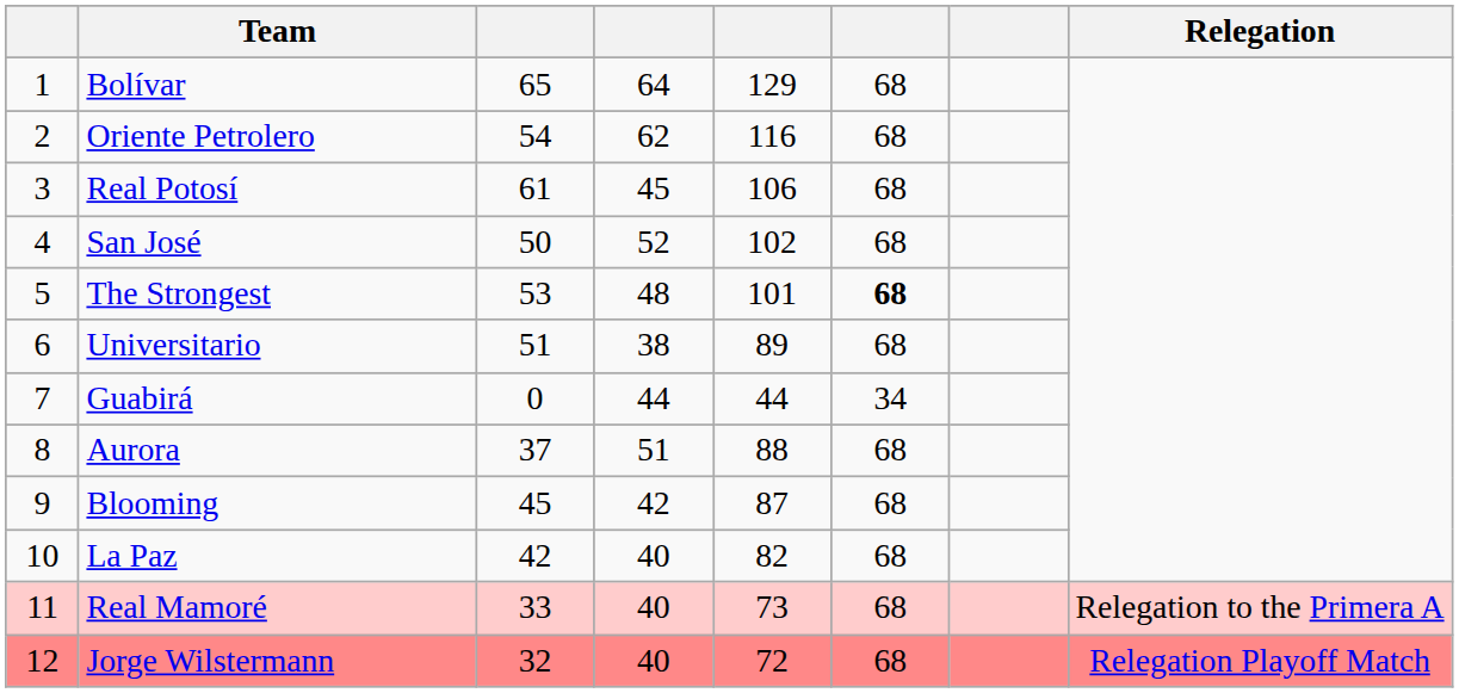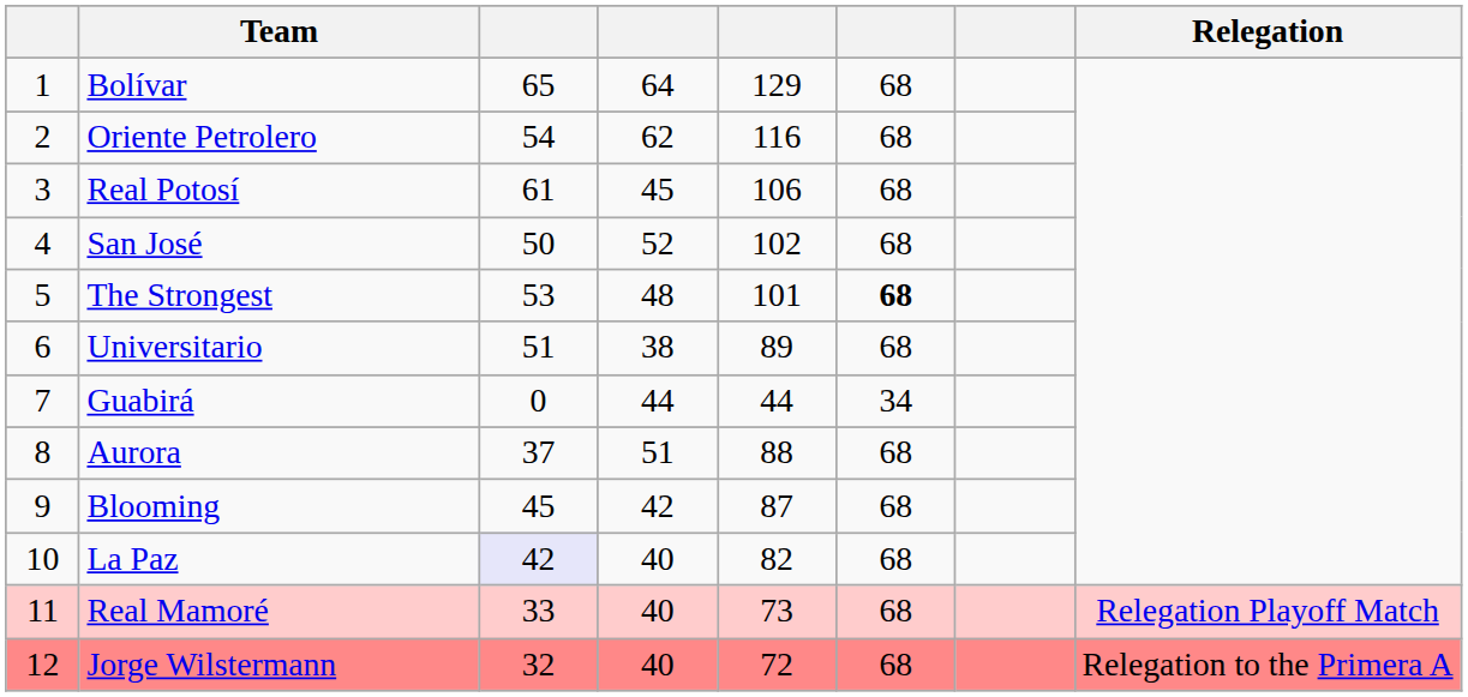La Paz | column 3: no background -> lavender background
Real Mamoré | Relegation: Relegation to the Primera A -> Relegation Playoff Match
Jorge Wilstermann | Relegation: Relegation Playoff Match -> Relegation to the Primera A
